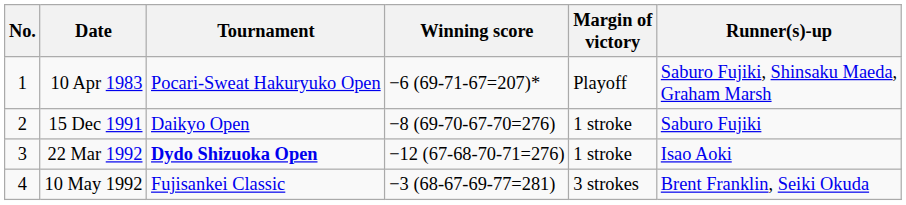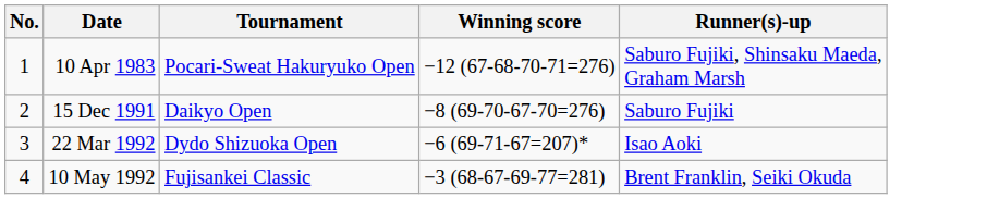- column: Margin of victory | Playoff | 1 stroke | 1 stroke | 3 strokes
10 Apr 1983 | Winning score: −6 (69-71-67=207)* -> −12 (67-68-70-71=276)
22 Mar 1992 | Tournament: bold -> normal
22 Mar 1992 | Winning score: −12 (67-68-70-71=276) -> −6 (69-71-67=207)*
